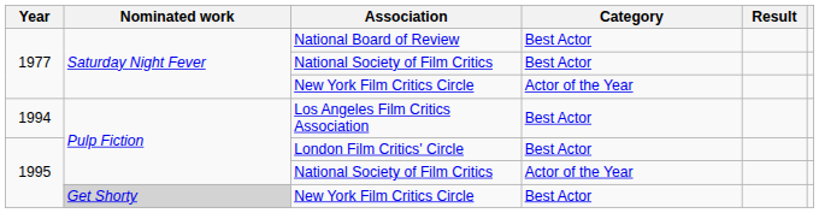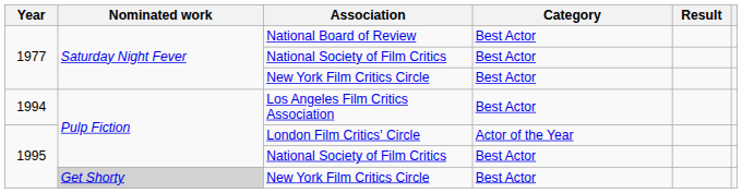1977 / New York Film Critics Circle | Category: Actor of the Year -> Best Actor
London Film Critics' Circle | Category: Best Actor -> Actor of the Year
1995 / National Society of Film Critics | Category: Actor of the Year -> Best Actor
